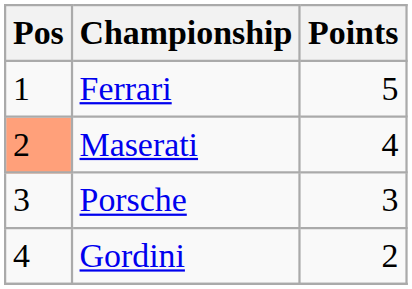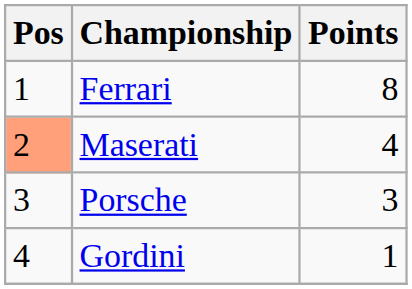Ferrari | Points: 5 -> 8
Gordini | Points: 2 -> 1
